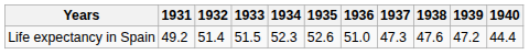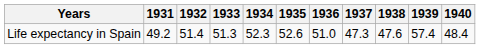Life expectancy in Spain | 1933: 51.5 -> 51.3
Life expectancy in Spain | 1939: 47.2 -> 57.4
Life expectancy in Spain | 1940: 44.4 -> 48.4
